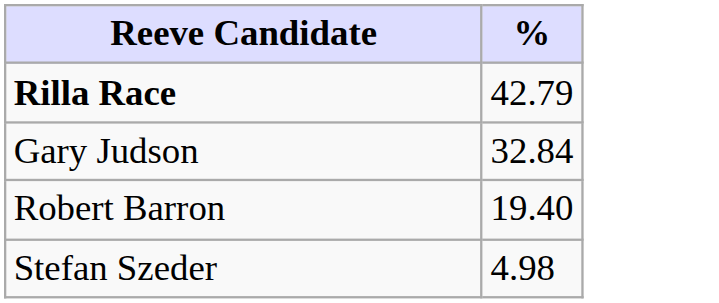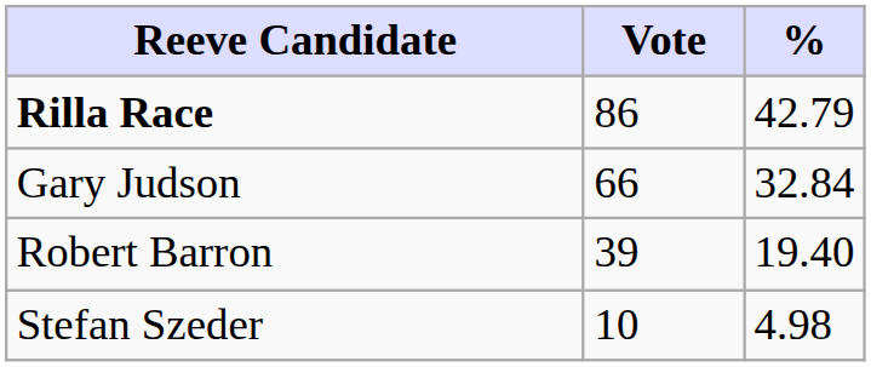+ column: Vote | 86 | 66 | 39 | 10
